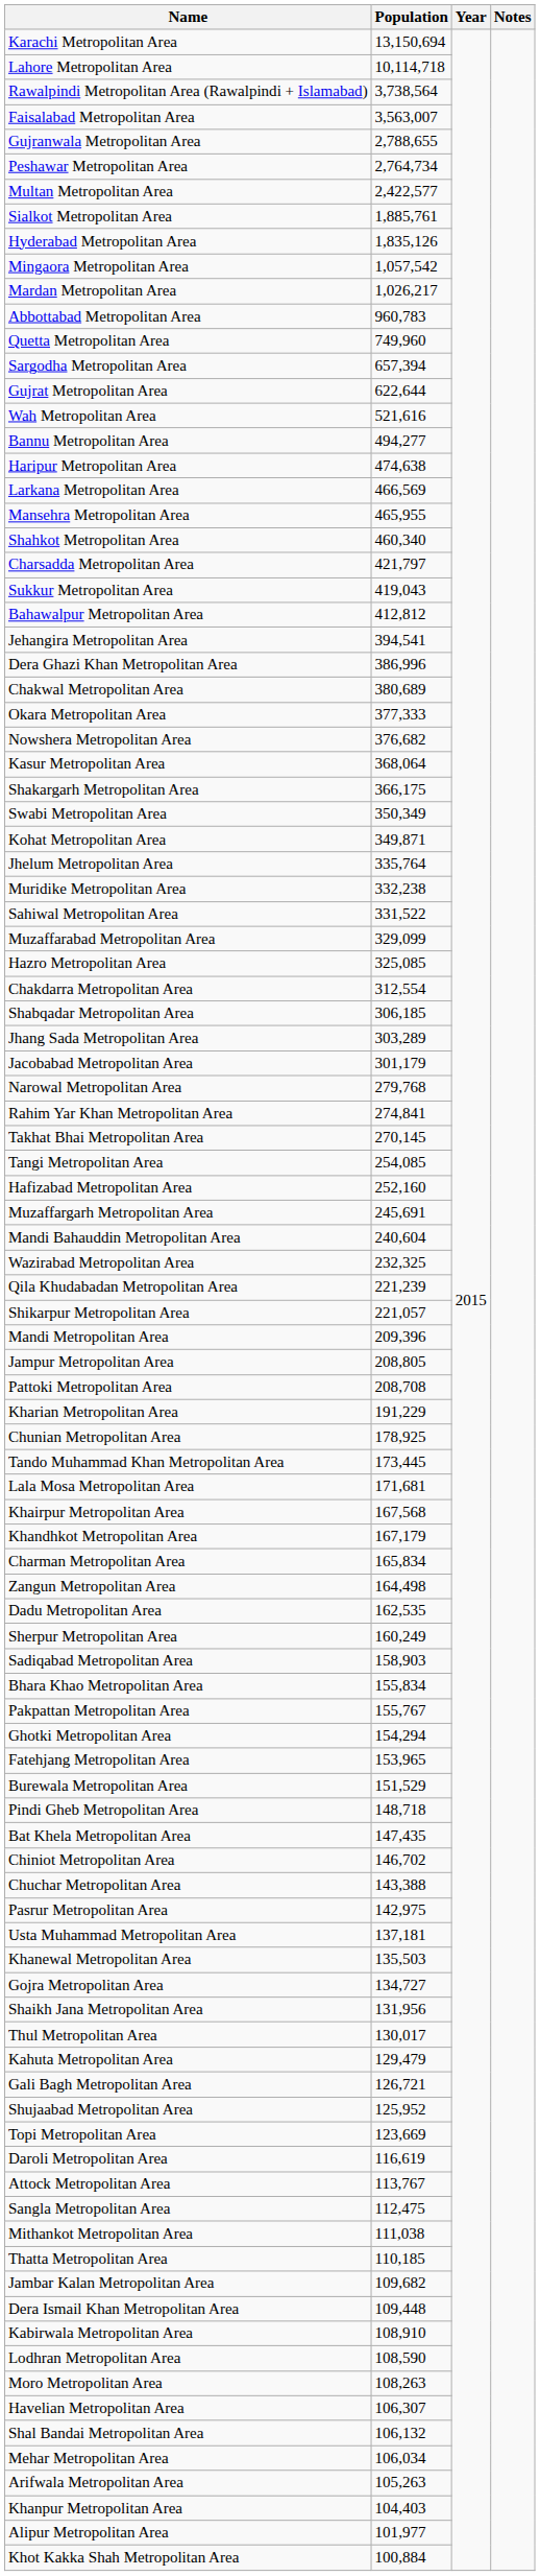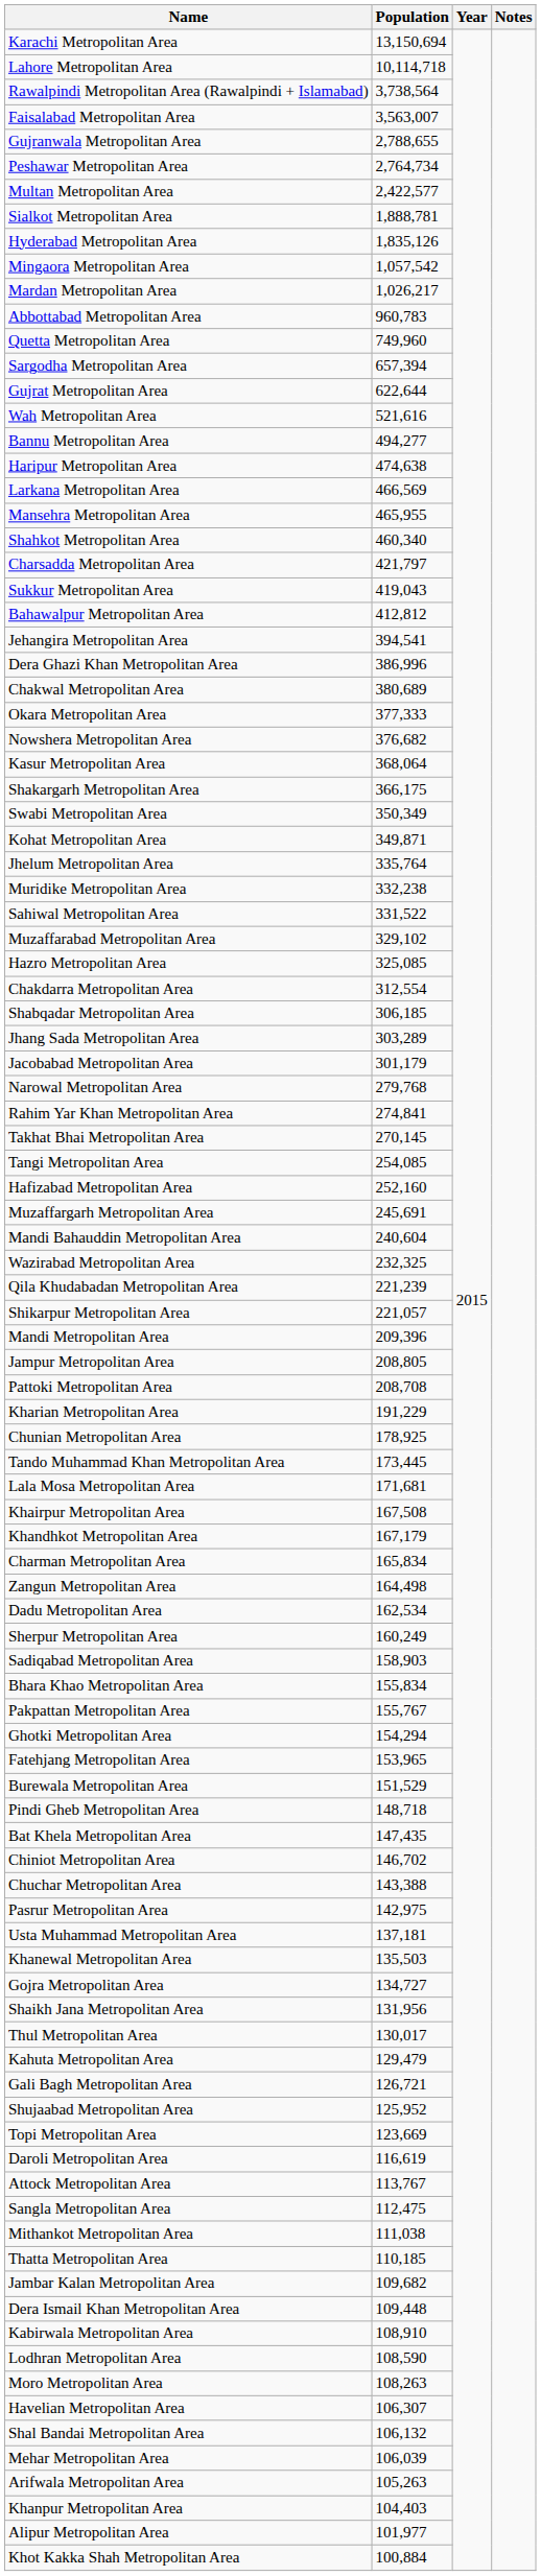Sialkot Metropolitan Area | Population: 1,885,761 -> 1,888,781
Muzaffarabad Metropolitan Area | Population: 329,099 -> 329,102
Khairpur Metropolitan Area | Population: 167,568 -> 167,508
Dadu Metropolitan Area | Population: 162,535 -> 162,534
Mehar Metropolitan Area | Population: 106,034 -> 106,039
